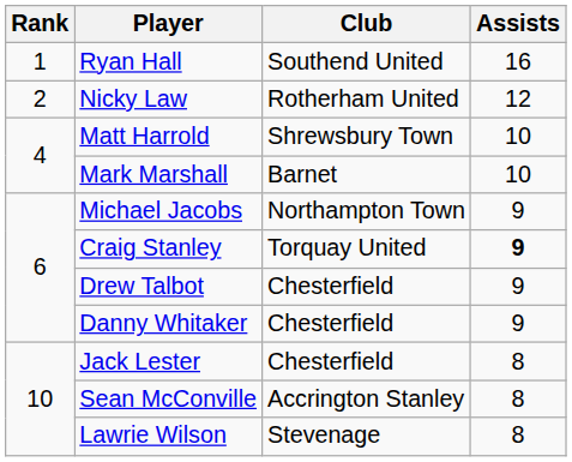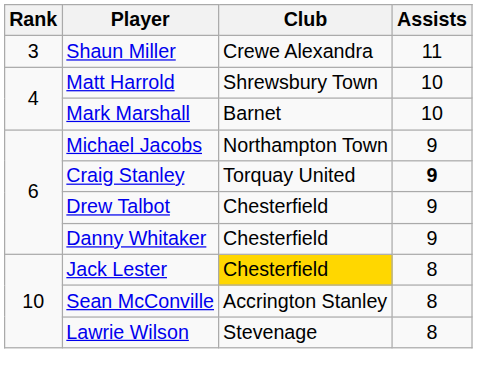- row: 1 | Ryan Hall | Southend United | 16
- row: 2 | Nicky Law | Rotherham United | 12
+ row: 3 | Shaun Miller | Crewe Alexandra | 11
Jack Lester | Club: no background -> gold background
